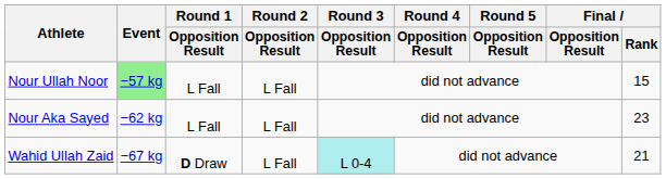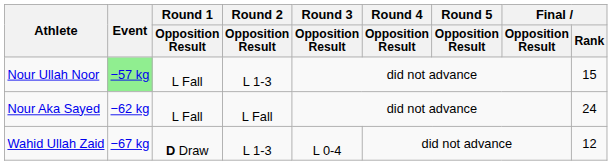Nour Ullah Noor | Round 2 / Opposition Result: L Fall -> L 1-3
Nour Aka Sayed | Final / Rank: 23 -> 24
Wahid Ullah Zaid | Round 2 / Opposition Result: L Fall -> L 1-3
Wahid Ullah Zaid | Round 3 / Opposition Result: paleturquoise background -> no background
Wahid Ullah Zaid | Final / Rank: 21 -> 12
